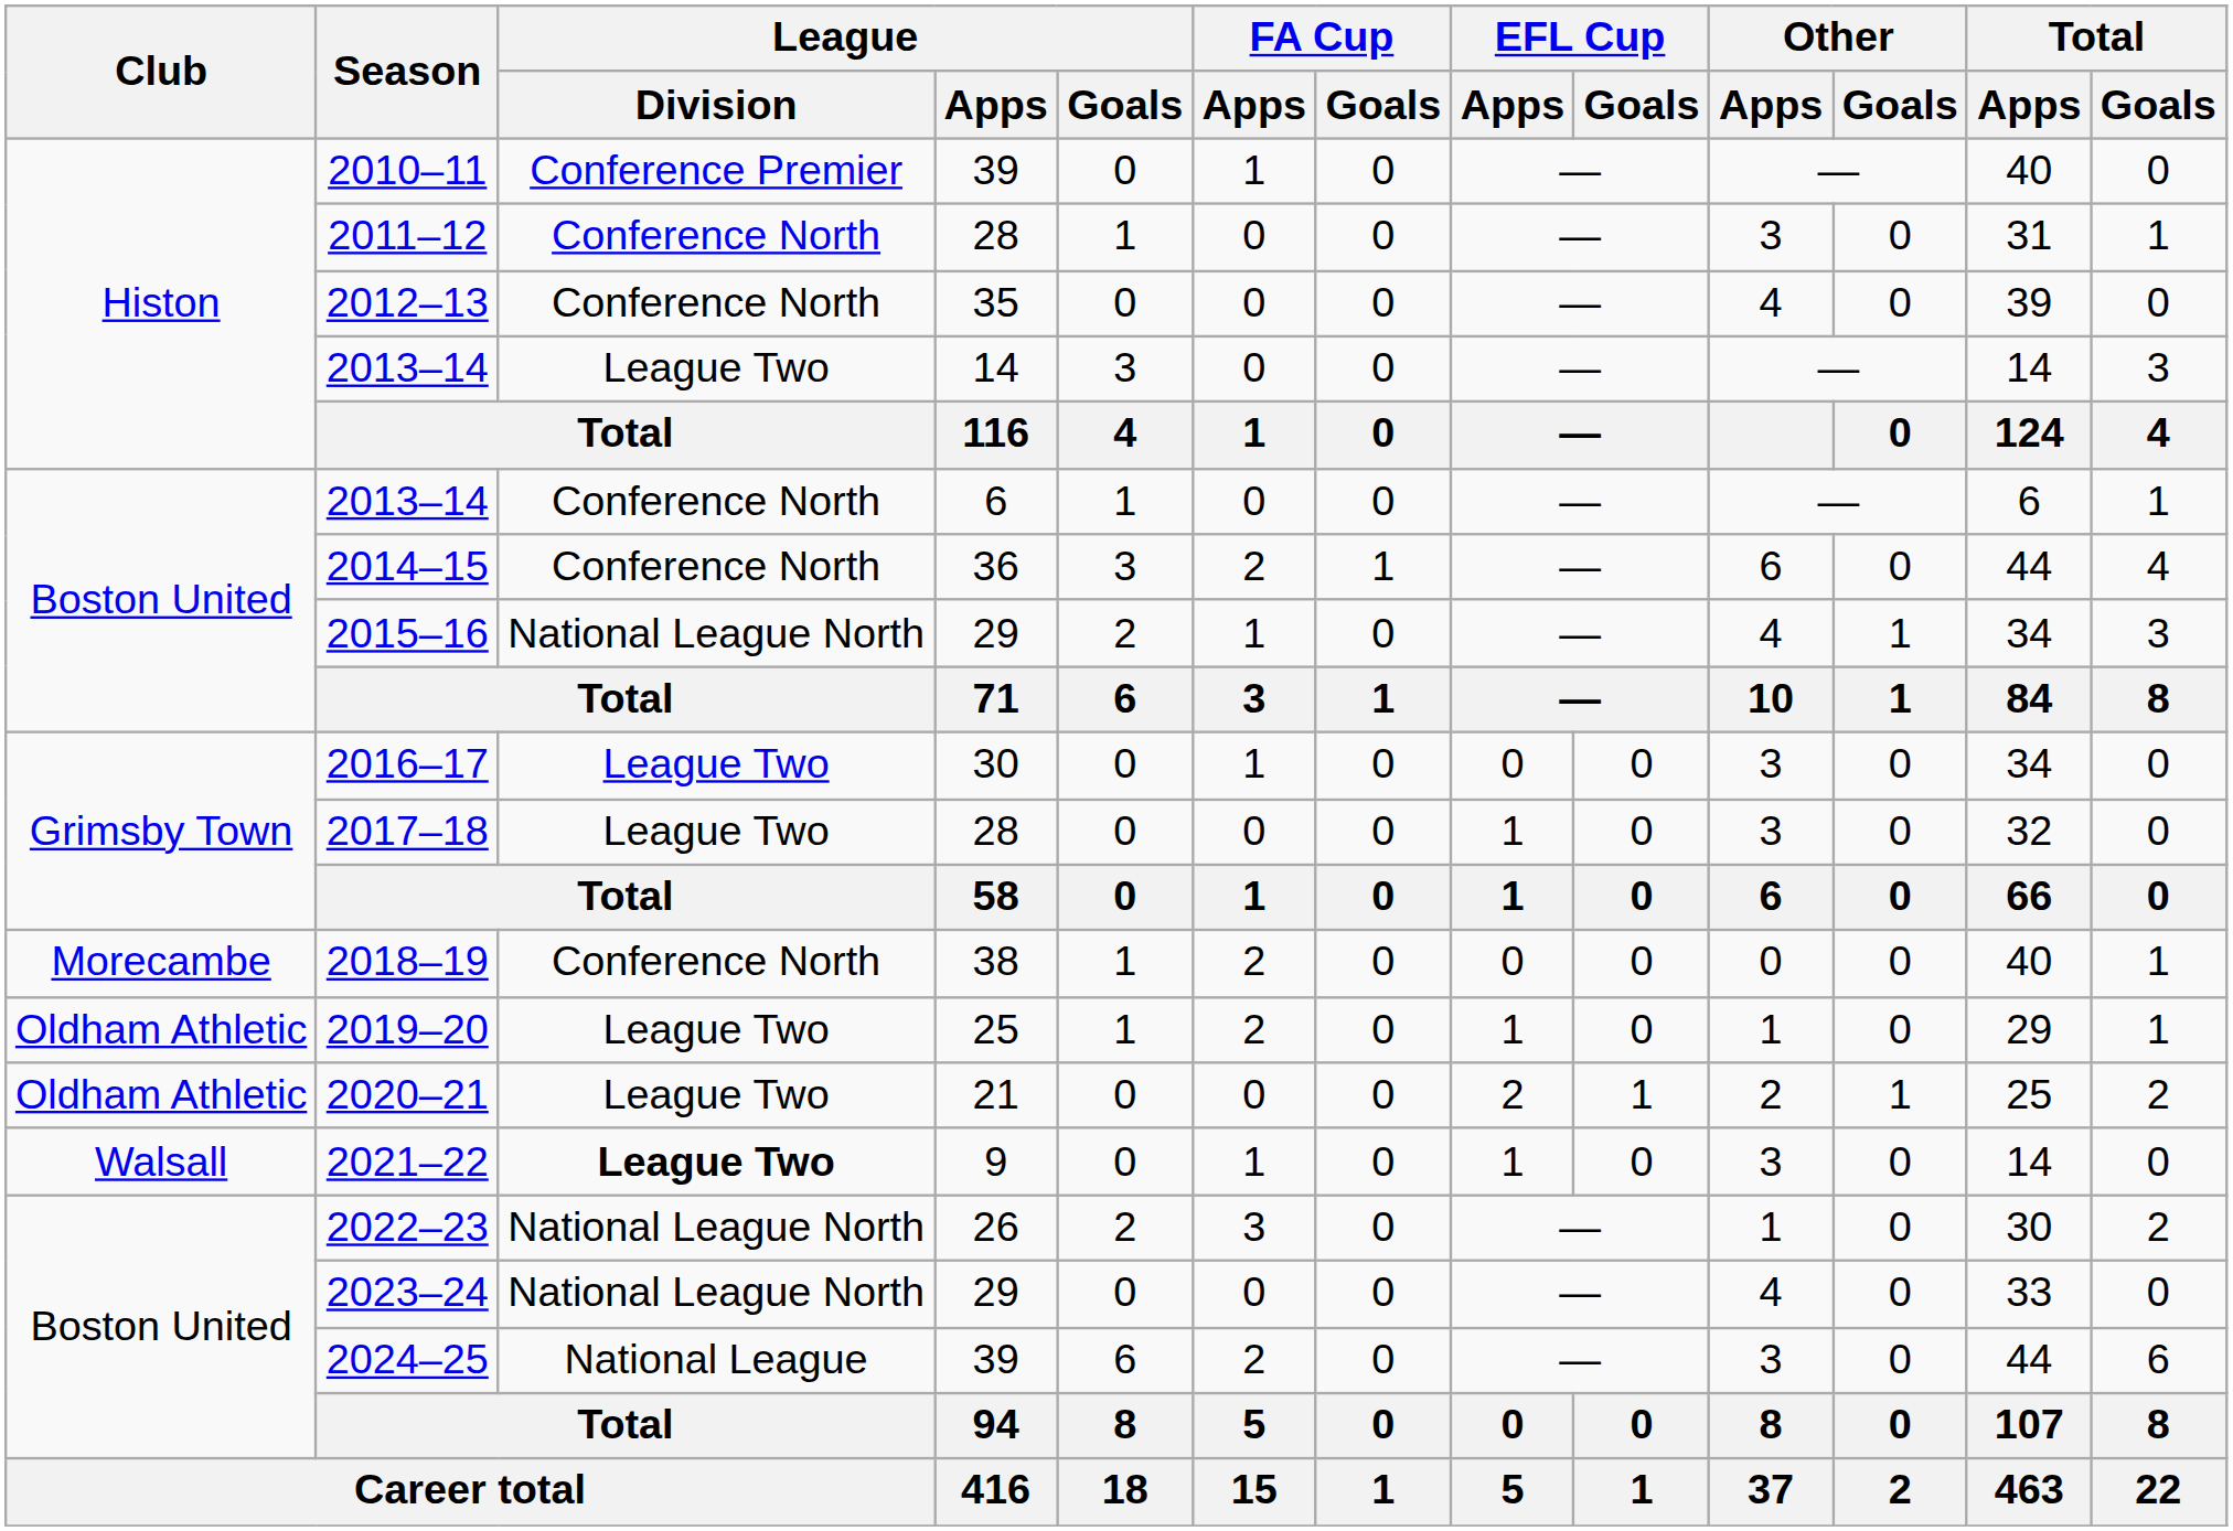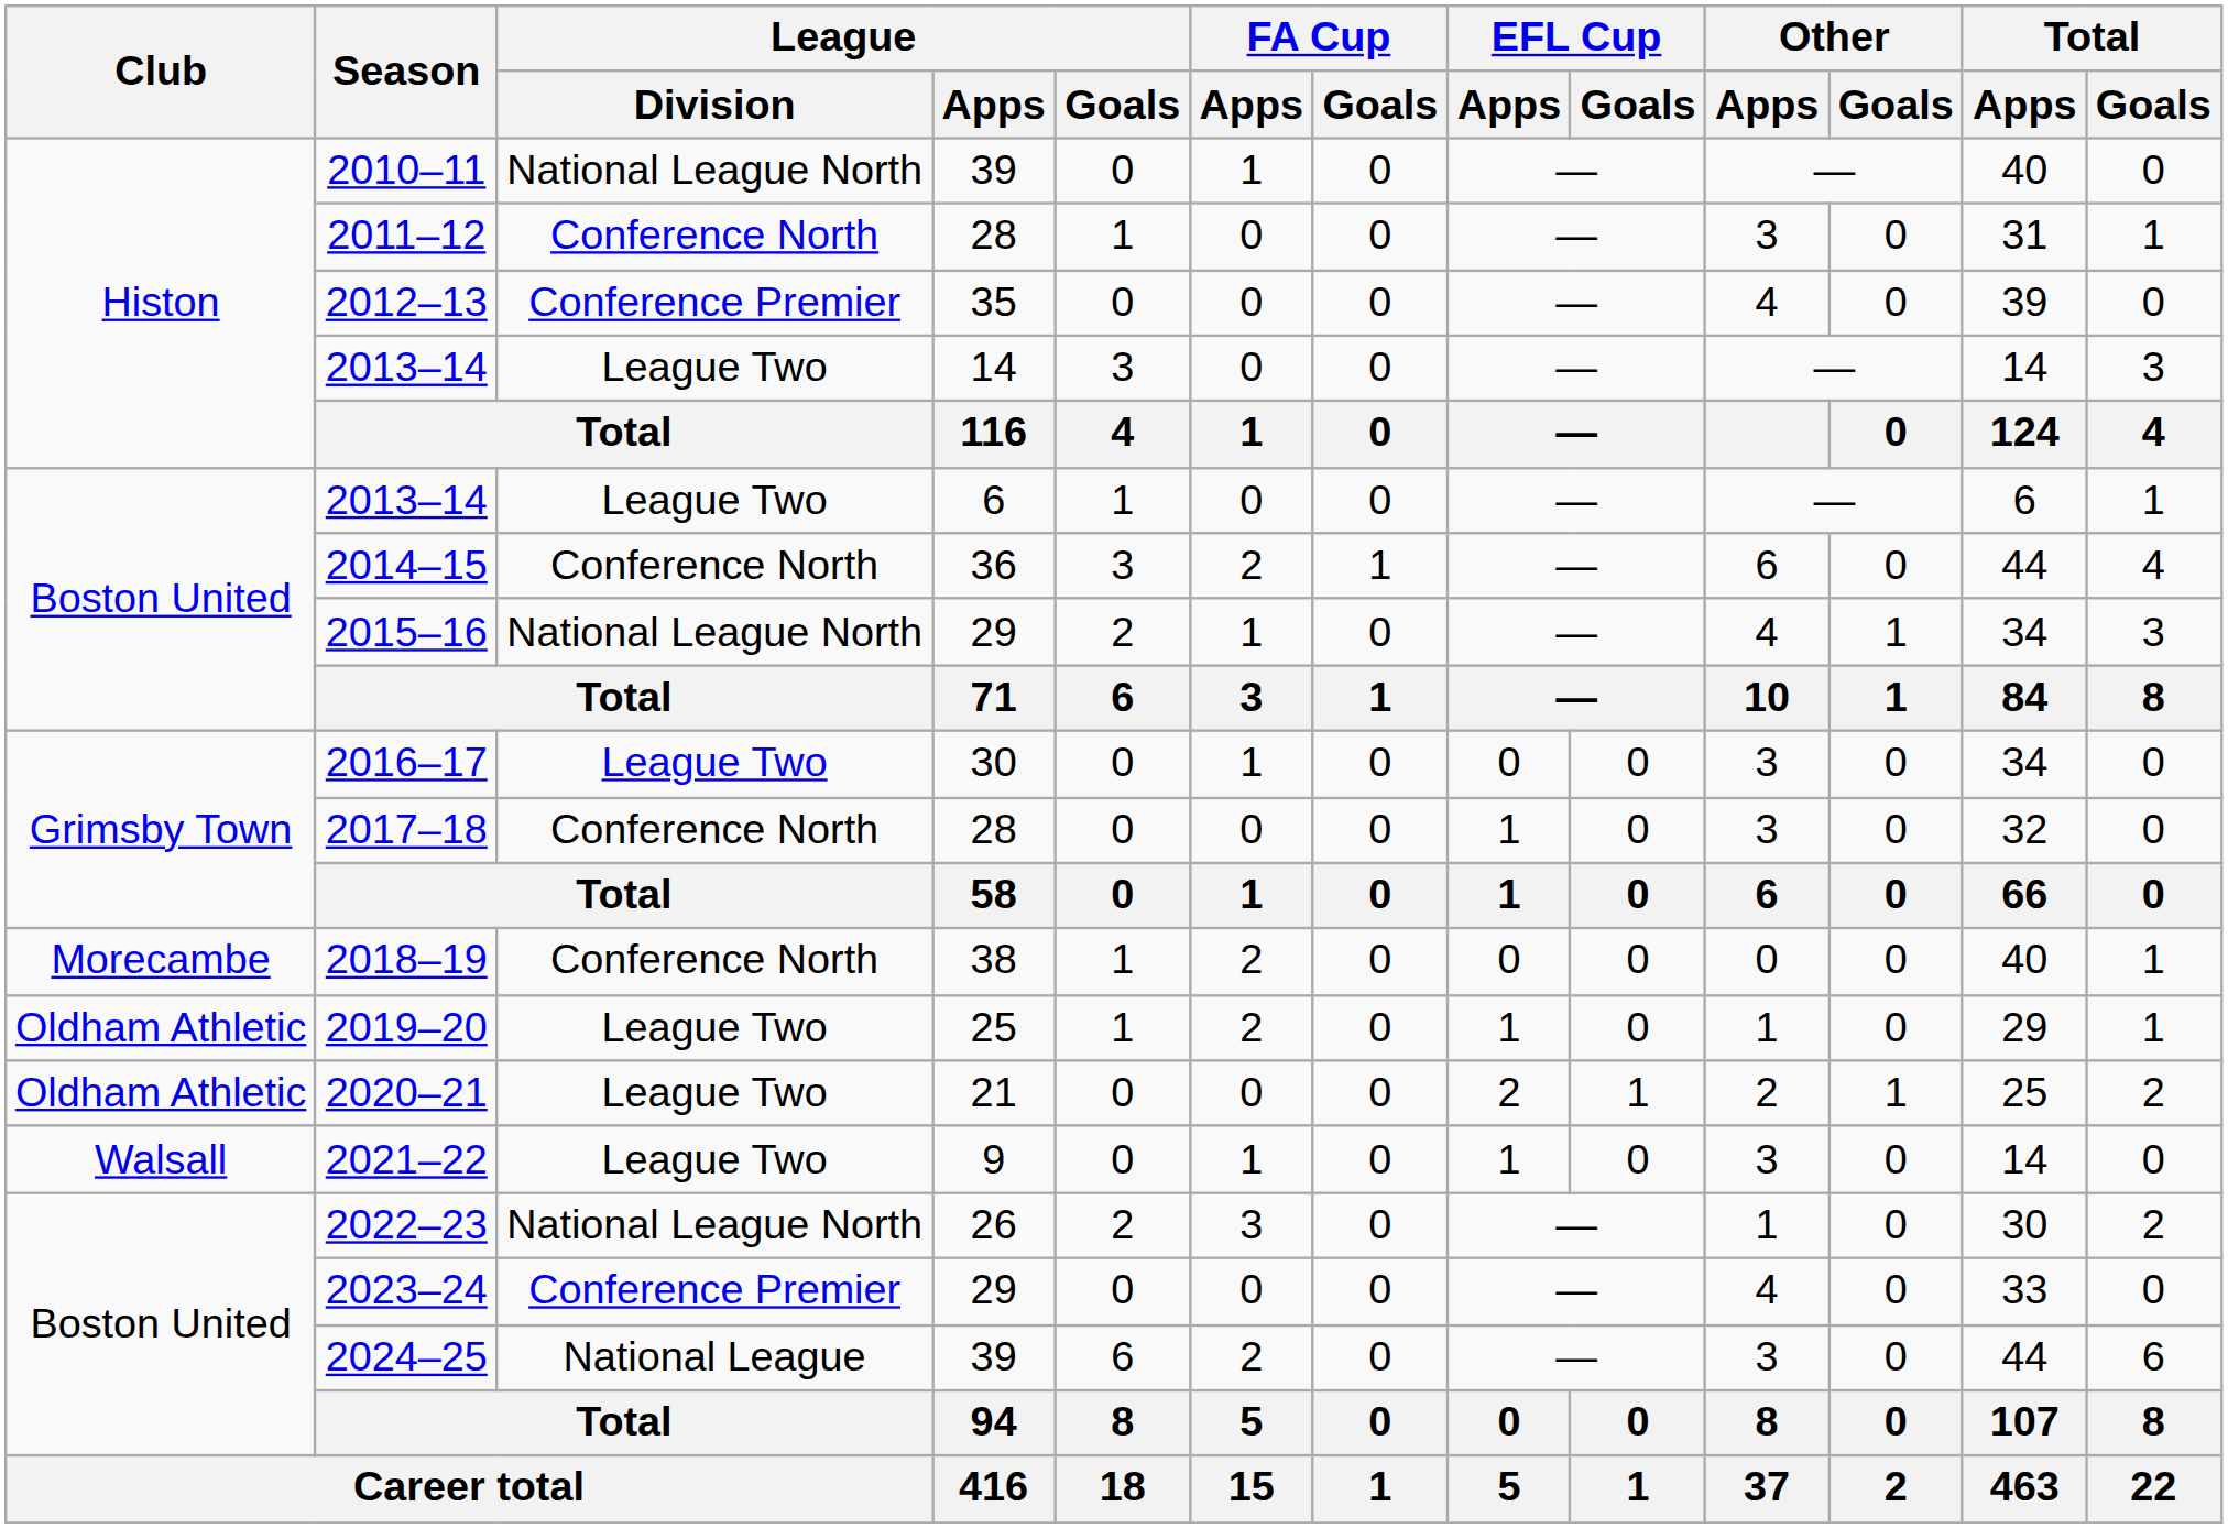2010–11 | League / Division: Conference Premier -> National League North
2012–13 | League / Division: Conference North -> Conference Premier
2013–14 / 6 | League / Division: Conference North -> League Two
2017–18 | League / Division: League Two -> Conference North
2021–22 | League / Division: bold -> normal
2023–24 | League / Division: National League North -> Conference Premier
